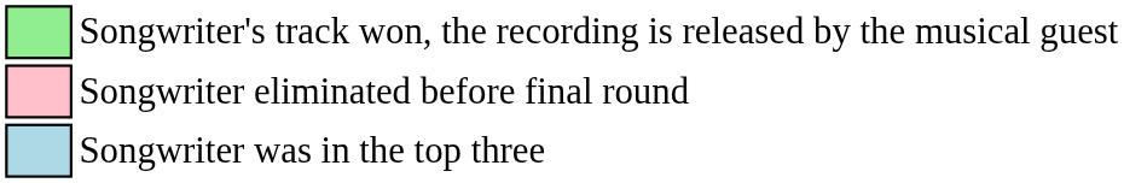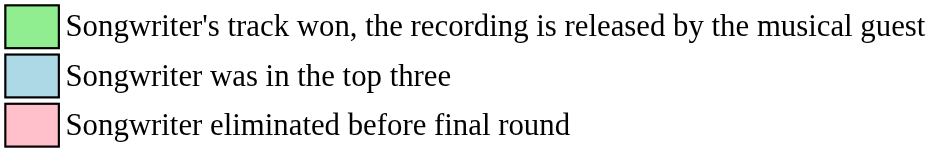rows swapped: Songwriter was in the top three <-> Songwriter eliminated before final round
